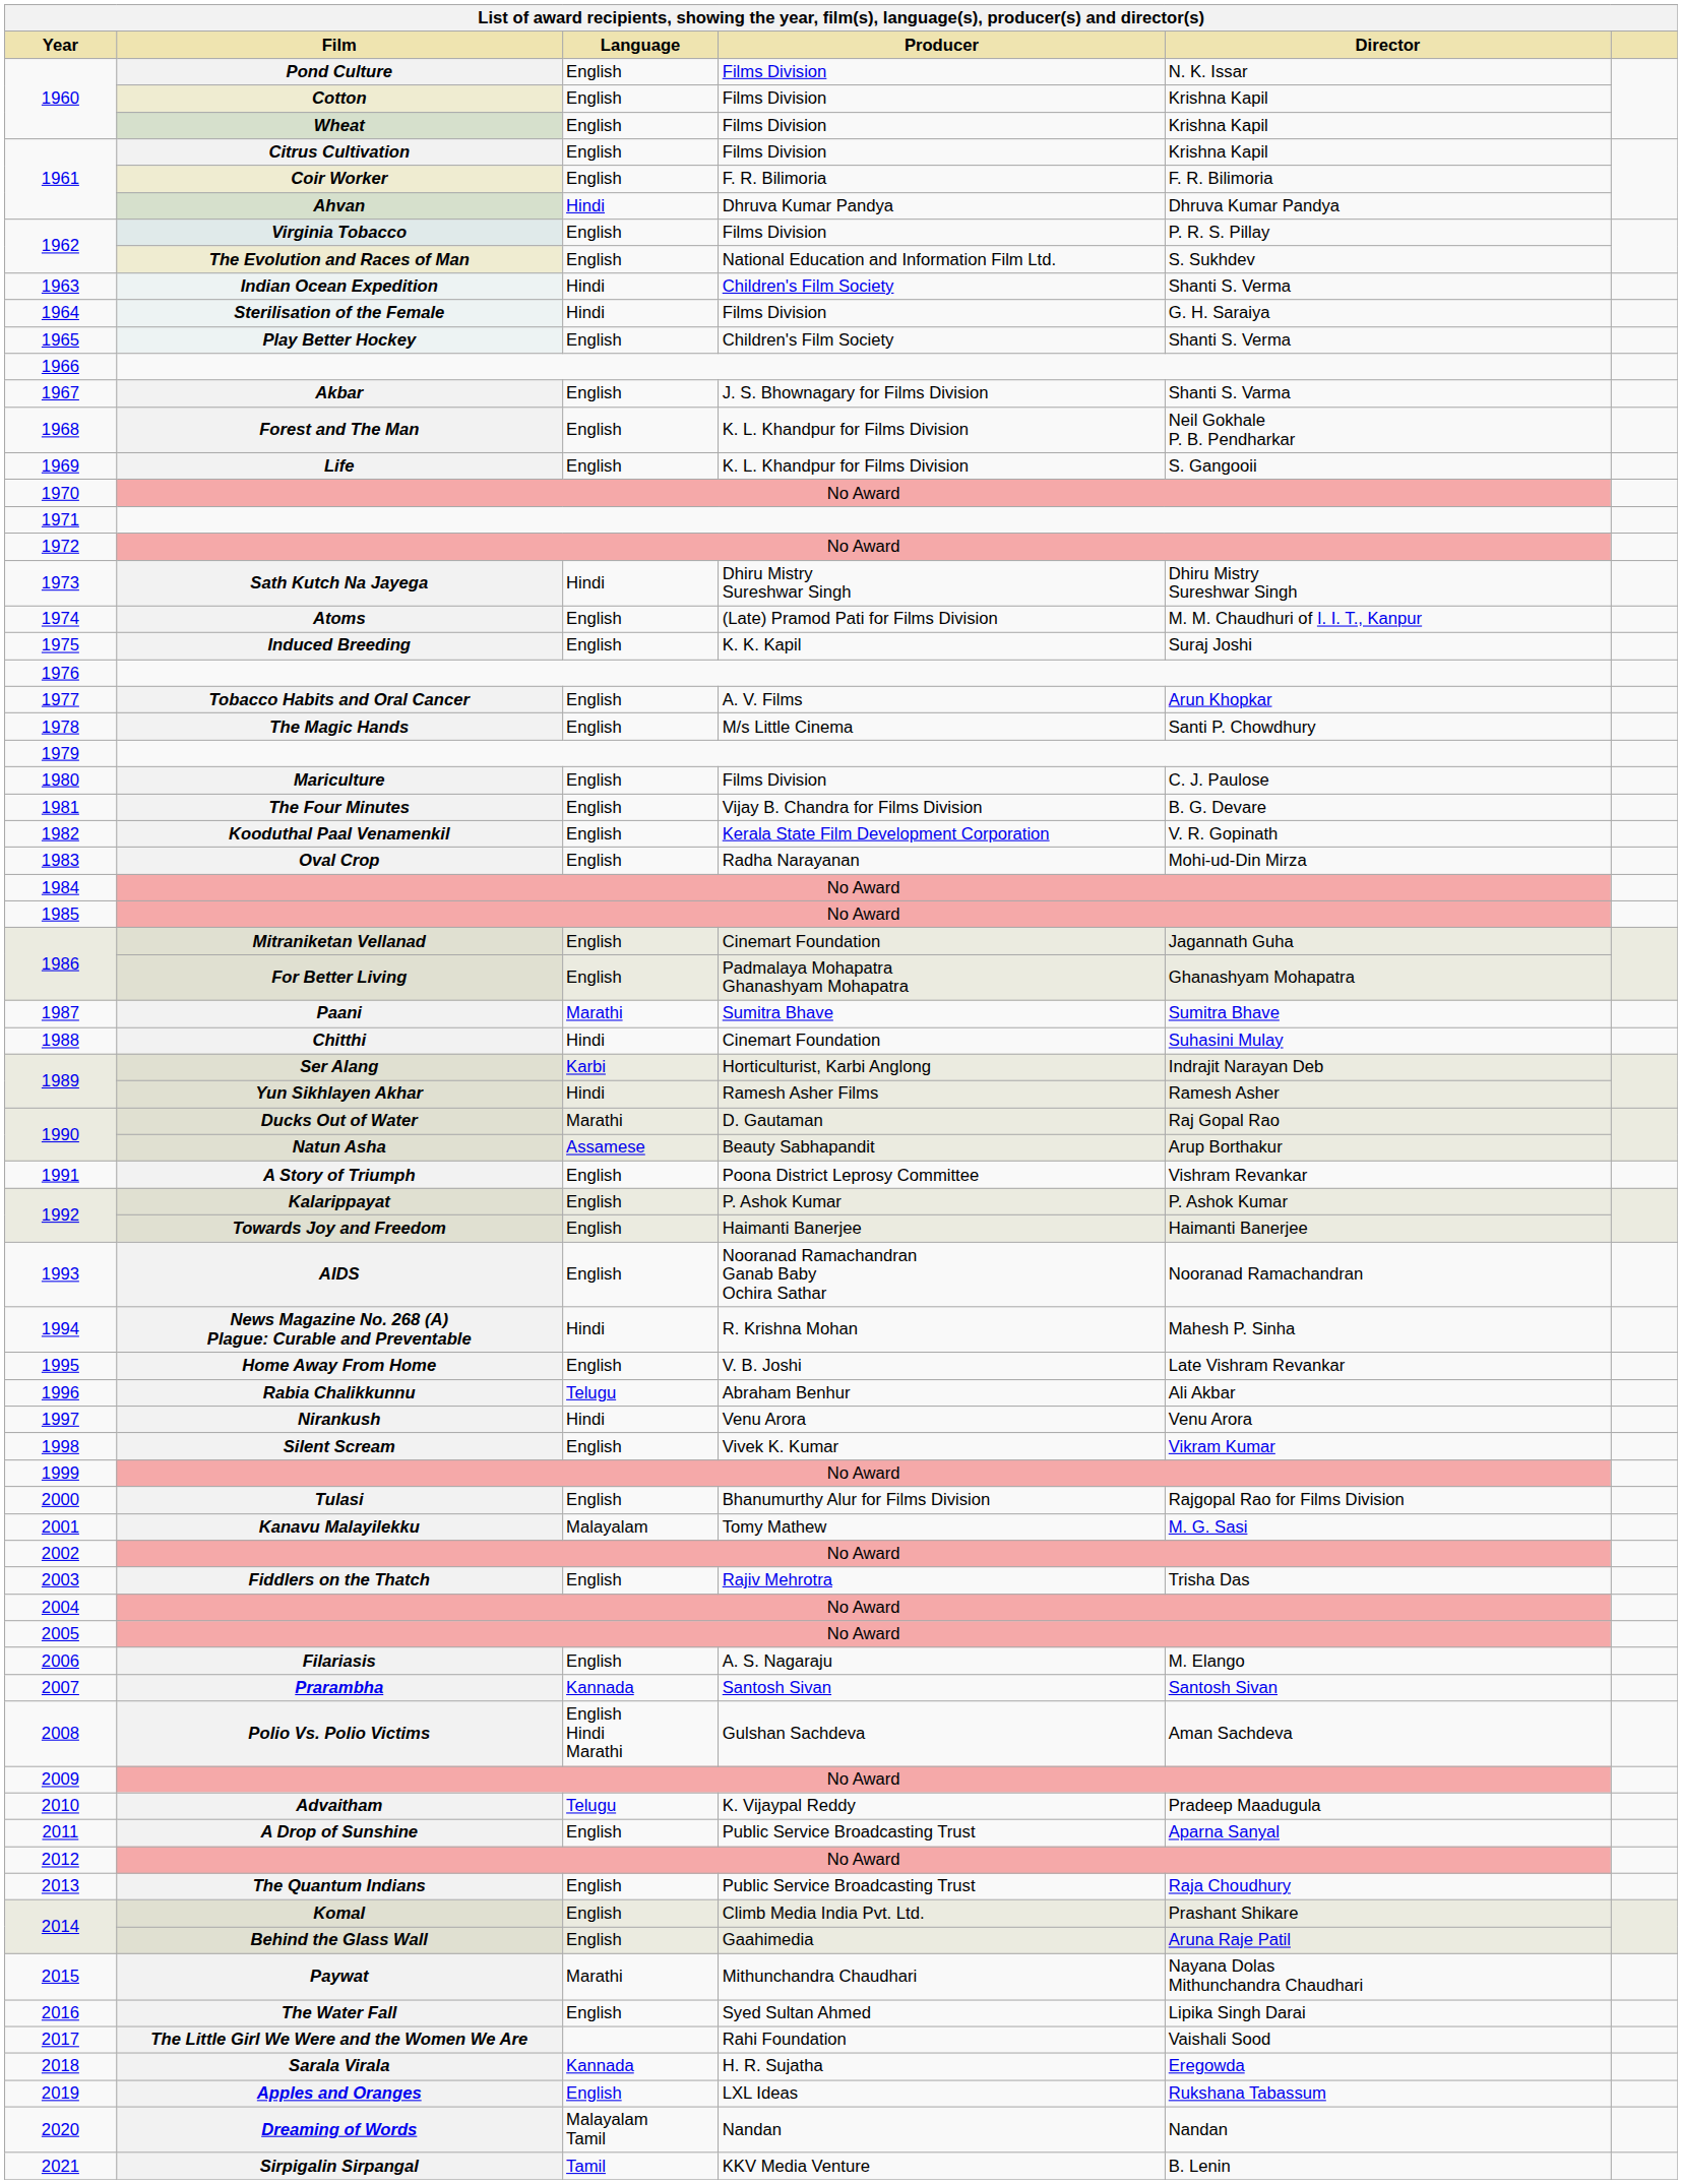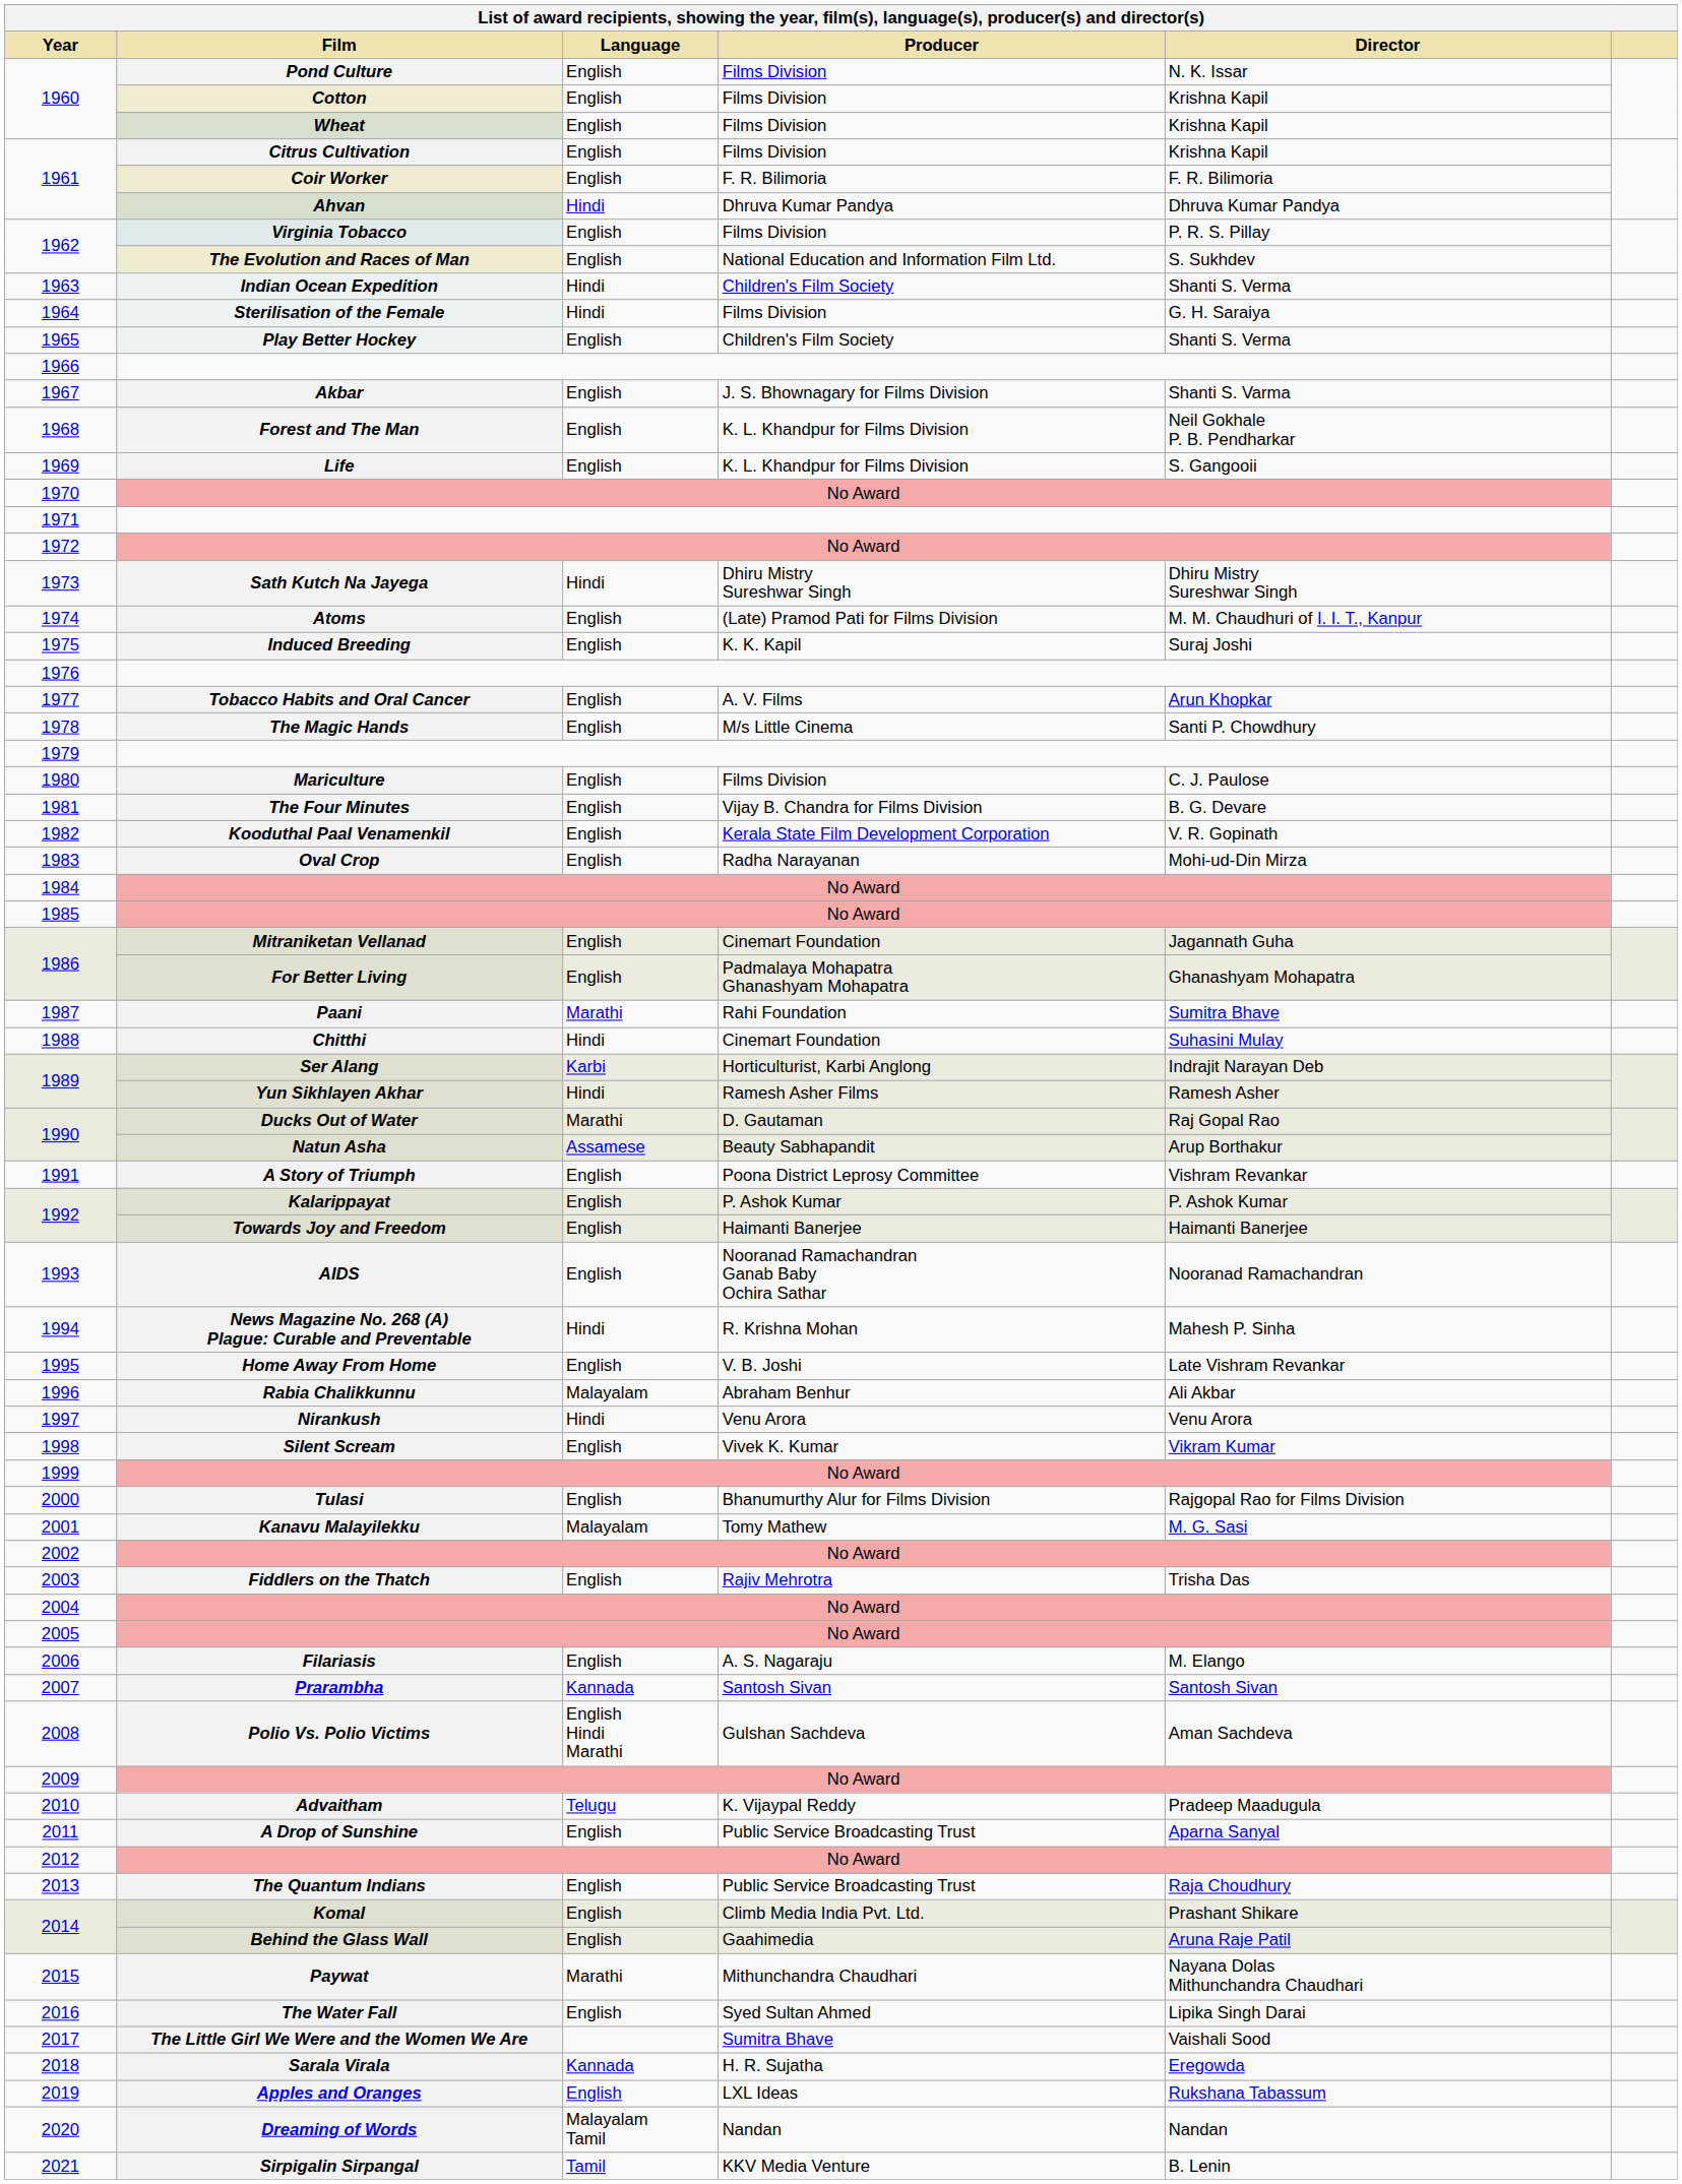1987 | Producer: Sumitra Bhave -> Rahi Foundation
1996 | Language: Telugu -> Malayalam
2017 | Producer: Rahi Foundation -> Sumitra Bhave
